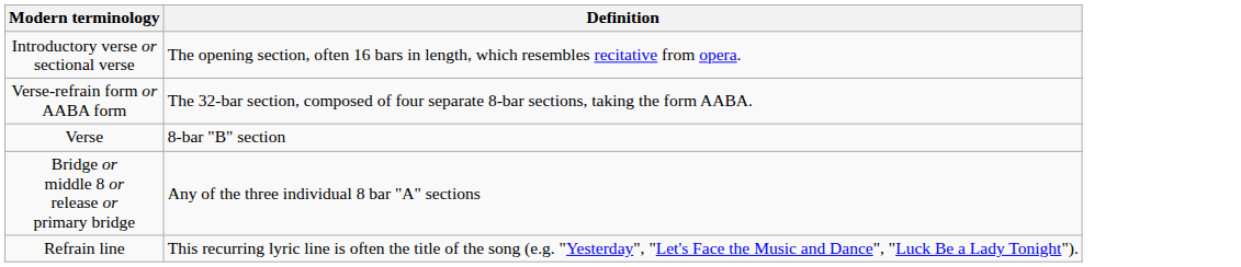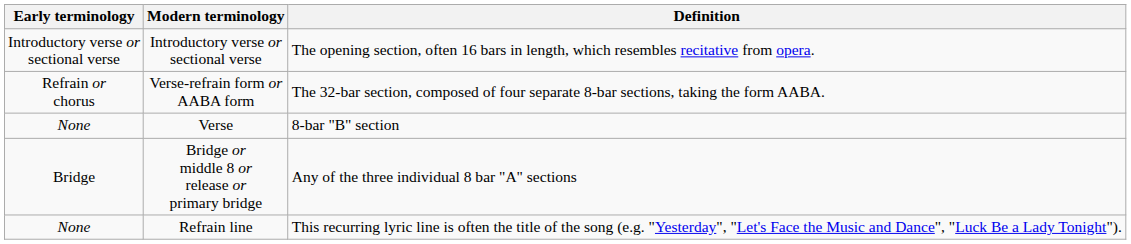+ column: Early terminology | Introductory verse or sectional verse | Refrain or chorus | None | Bridge | None
